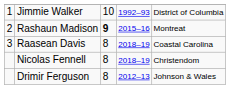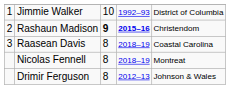Rashaun Madison | column 4: normal -> bold
Rashaun Madison | column 5: Montreat -> Christendom
Nicolas Fennell | column 5: Christendom -> Montreat
